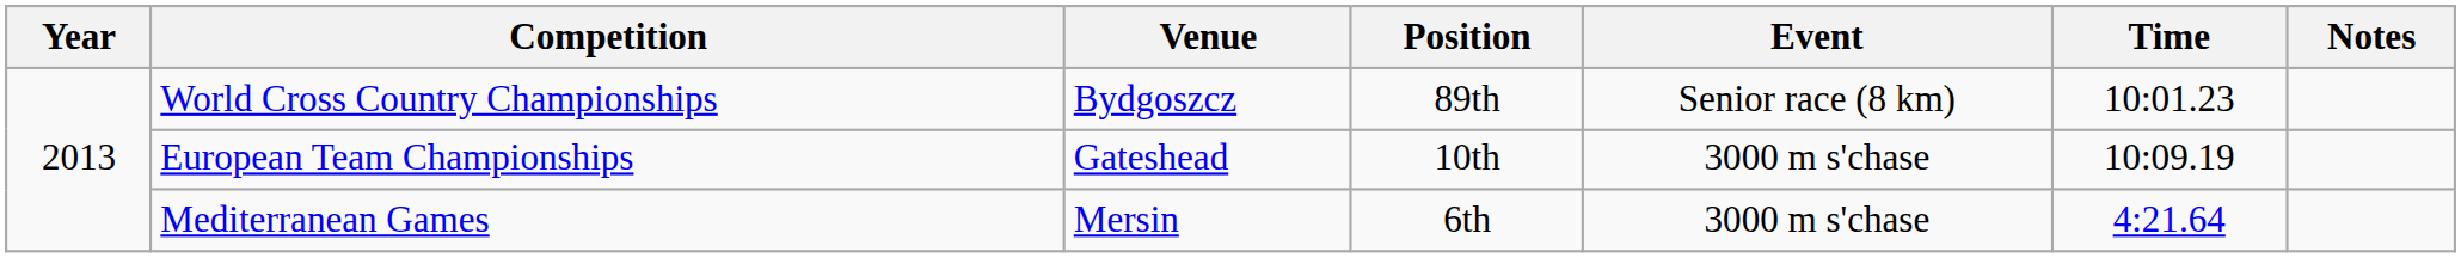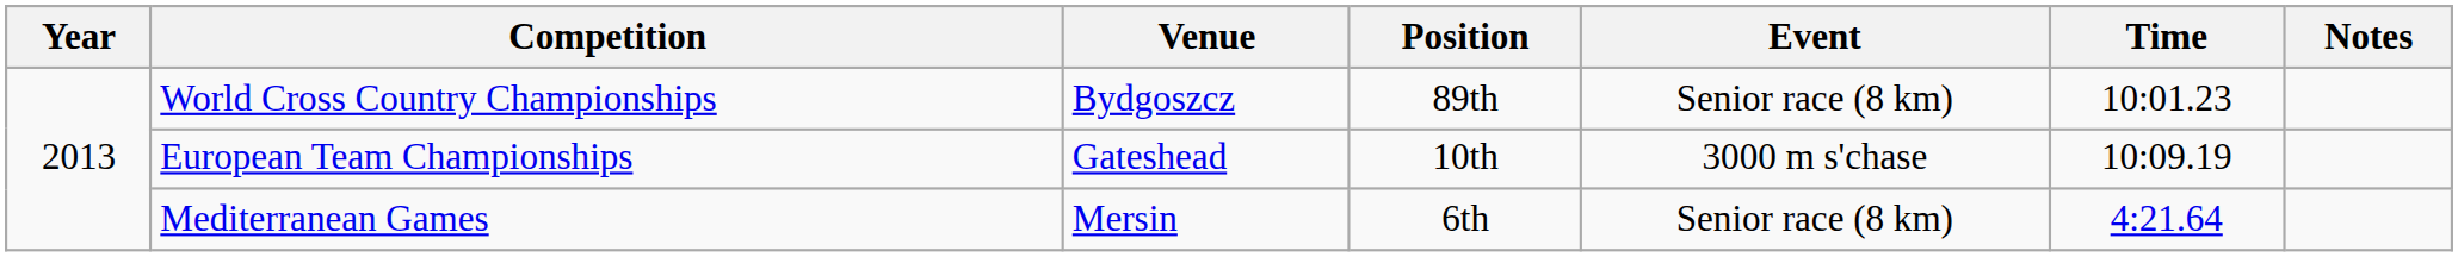Mediterranean Games | Event: 3000 m s'chase -> Senior race (8 km)
